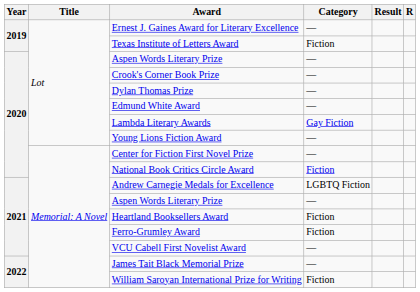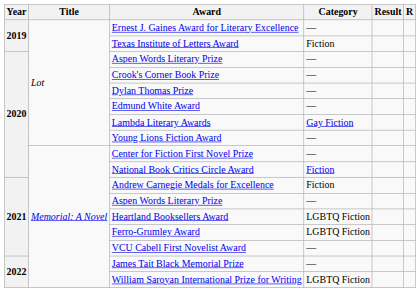Andrew Carnegie Medals for Excellence | Category: LGBTQ Fiction -> Fiction
Heartland Booksellers Award | Category: Fiction -> LGBTQ Fiction
Ferro-Grumley Award | Category: Fiction -> LGBTQ Fiction
William Saroyan International Prize for Writing | Category: Fiction -> LGBTQ Fiction
